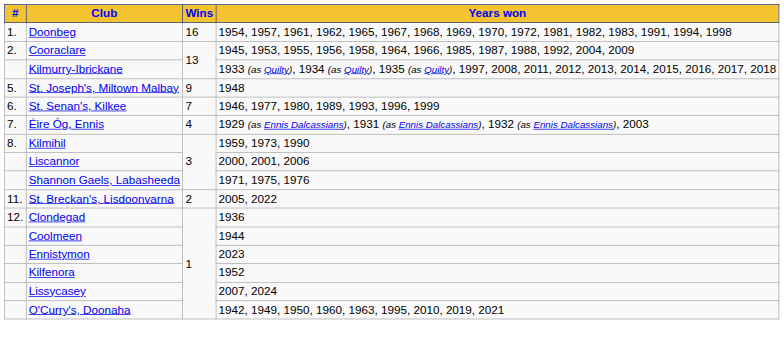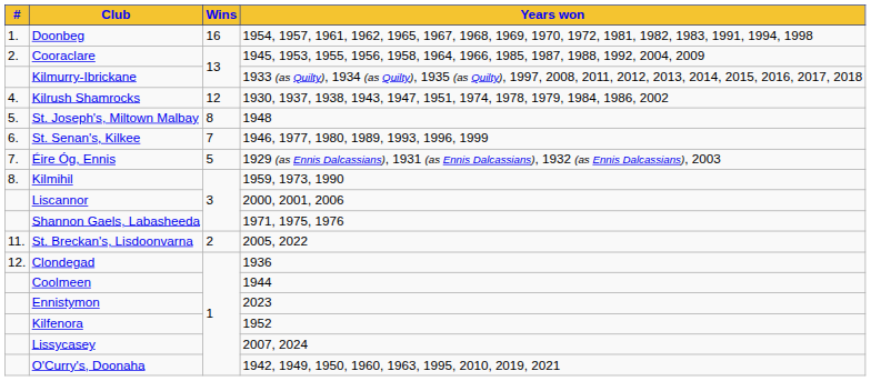+ row: 4. | Kilrush Shamrocks | 12 | 1930, 1937, 1938, 1943, 1947, 1951, 1974, 1978, 1979, 1984, 1986, 2002
St. Joseph's, Miltown Malbay | Wins: 9 -> 8
Éire Óg, Ennis | Wins: 4 -> 5
